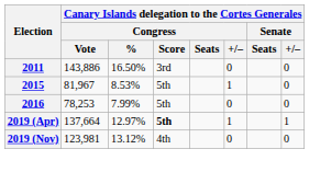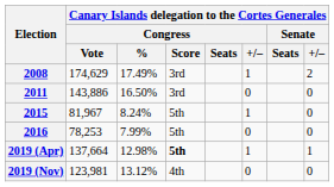+ row: 2008 | 174,629 | 17.49% | 3rd | 1 | 2
2015 | column 3: 8.53% -> 8.24%
2019 (Apr) | column 3: 12.97% -> 12.98%
